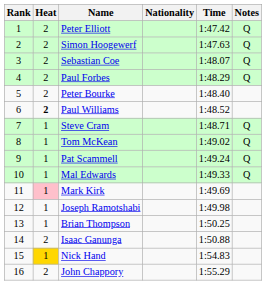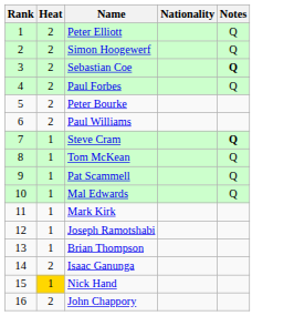- column: Time | 1:47.42 | 1:47.63 | 1:48.07 | 1:48.29 | 1:48.40 | 1:48.52 | 1:48.71 | 1:49.02 | 1:49.24 | 1:49.33 | 1:49.69 | 1:49.98 | 1:50.25 | 1:50.88 | 1:54.83 | 1:55.29
Sebastian Coe | Notes: normal -> bold
Paul Williams | Heat: bold -> normal
Steve Cram | Notes: normal -> bold
Mark Kirk | Heat: pink background -> no background
